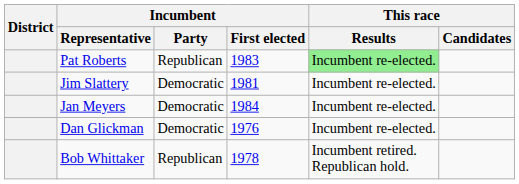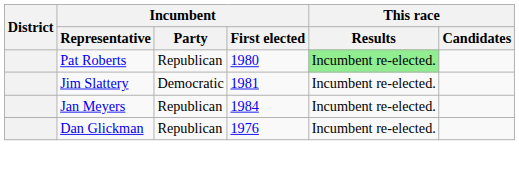Pat Roberts | Incumbent / First elected: 1983 -> 1980
Jan Meyers | Incumbent / Party: Democratic -> Republican
Dan Glickman | Incumbent / Party: Democratic -> Republican
- row: Bob Whittaker | Republican | 1978 | Incumbent retired. Republican hold.
